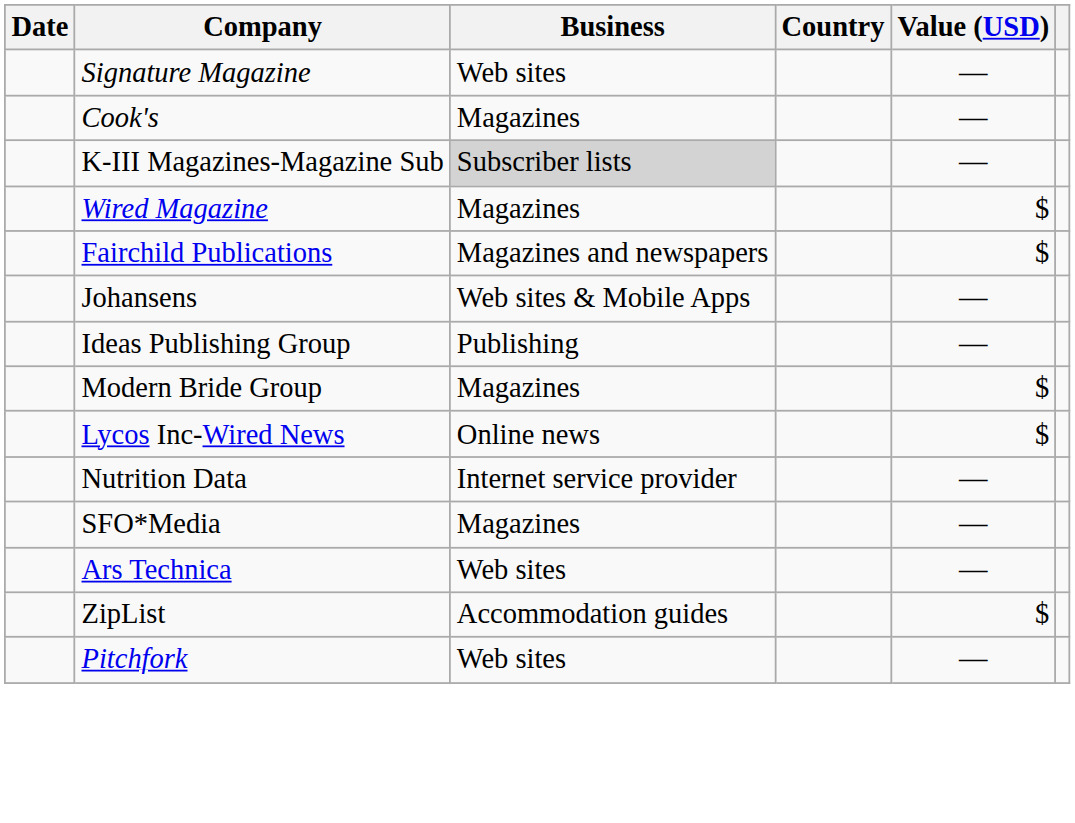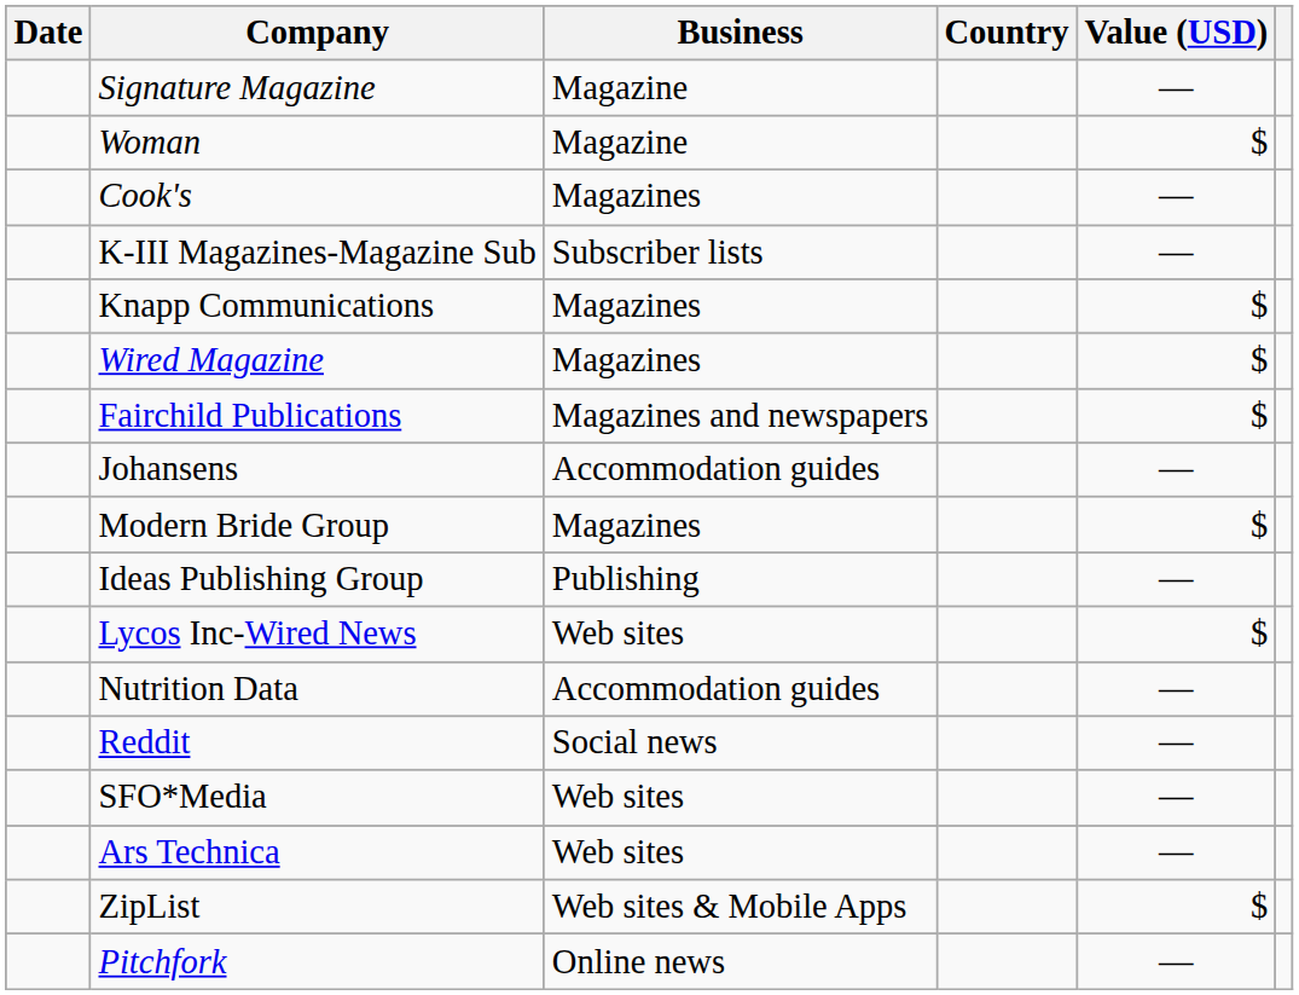Signature Magazine | Business: Web sites -> Magazine
+ row: Woman | Magazine | $
K-III Magazines-Magazine Sub | Business: lightgrey background -> no background
+ row: Knapp Communications | Magazines | $
Johansens | Business: Web sites & Mobile Apps -> Accommodation guides
rows swapped: Modern Bride Group <-> Ideas Publishing Group
Lycos Inc-Wired News | Business: Online news -> Web sites
Nutrition Data | Business: Internet service provider -> Accommodation guides
+ row: Reddit | Social news | —
SFO*Media | Business: Magazines -> Web sites
ZipList | Business: Accommodation guides -> Web sites & Mobile Apps
Pitchfork | Business: Web sites -> Online news
